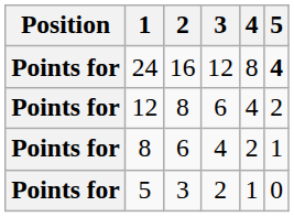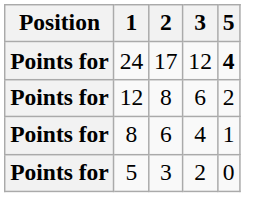- column: 4 | 8 | 4 | 2 | 1
24 | 2: 16 -> 17
